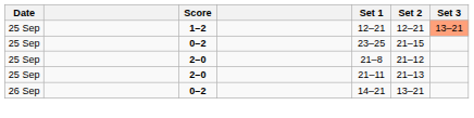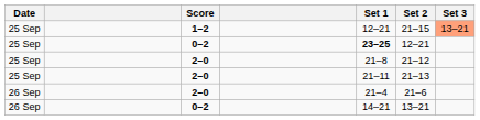1–2 | Set 2: 12–21 -> 21–15
25 Sep / 0–2 | Set 1: normal -> bold
25 Sep / 0–2 | Set 2: 21–15 -> 12–21
+ row: 26 Sep | 2–0 | 21–4 | 21–6
